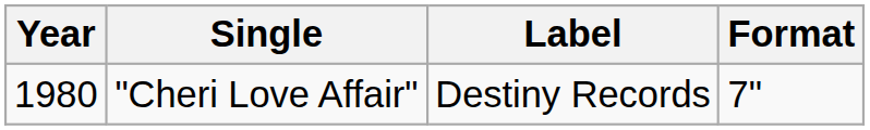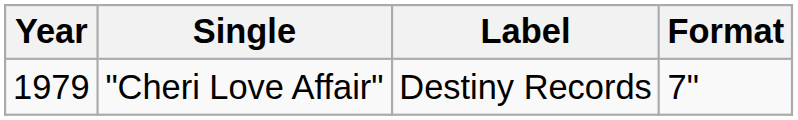"Cheri Love Affair" | Year: 1980 -> 1979
